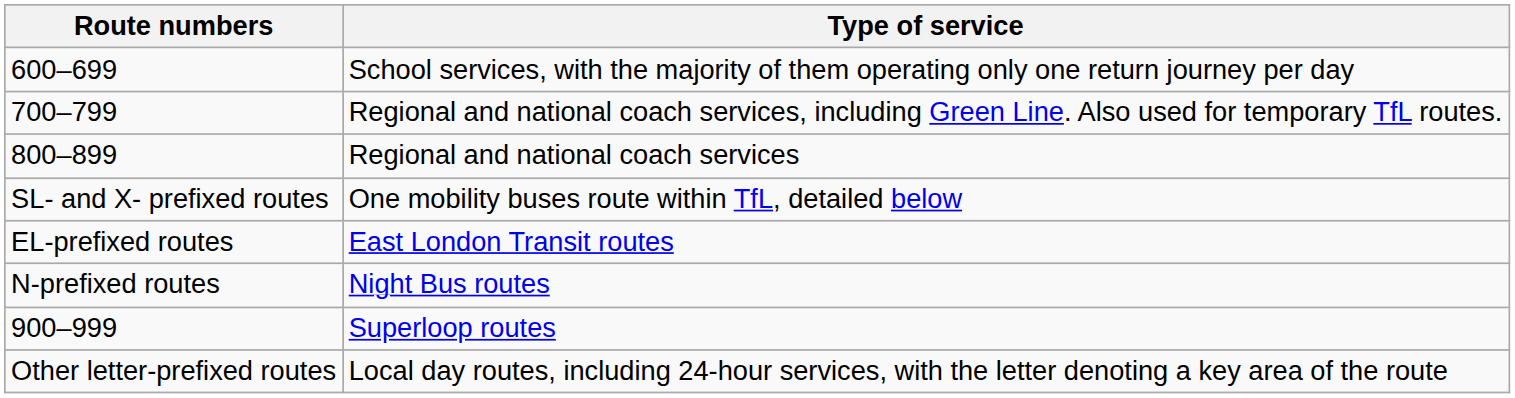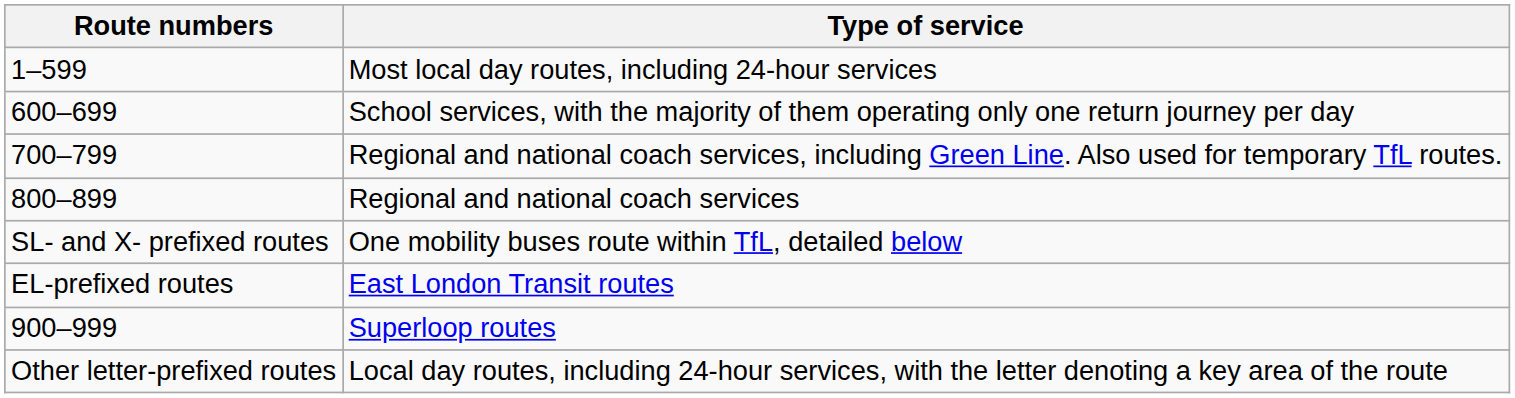+ row: 1–599 | Most local day routes, including 24-hour services
- row: N-prefixed routes | Night Bus routes
